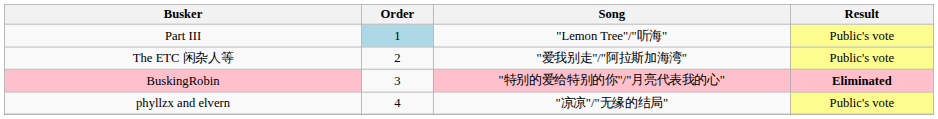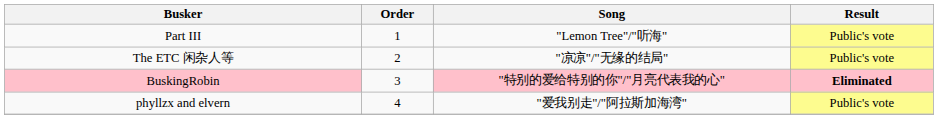Part III | Order: lightblue background -> no background
The ETC 闲杂人等 | Song: "爱我别走"/"阿拉斯加海湾" -> "凉凉"/"无缘的结局"
phyllzx and elvern | Song: "凉凉"/"无缘的结局" -> "爱我别走"/"阿拉斯加海湾"
